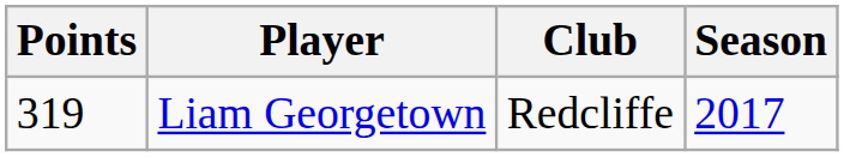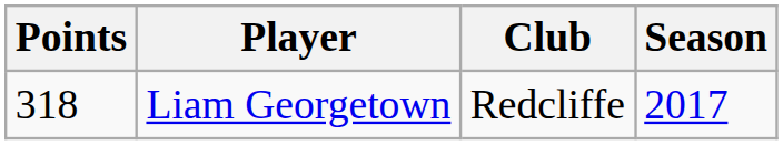Liam Georgetown | Points: 319 -> 318
